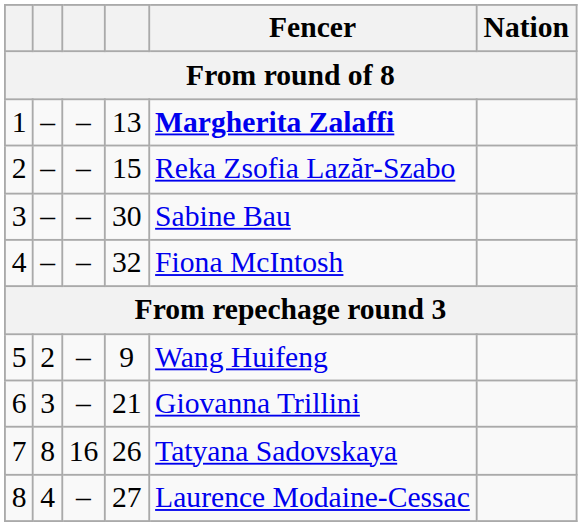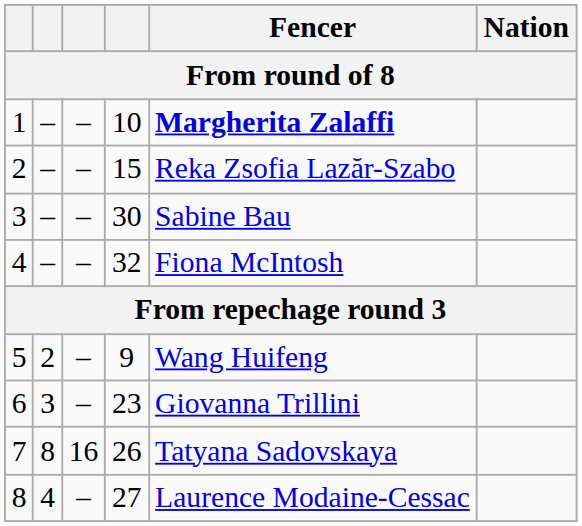1 | column 4: 13 -> 10
6 | column 4: 21 -> 23
